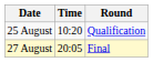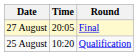rows swapped: 25 August <-> 27 August
